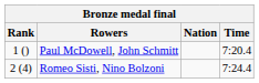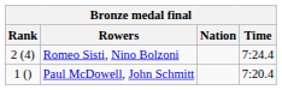rows swapped: Paul McDowell, John Schmitt <-> Romeo Sisti, Nino Bolzoni
